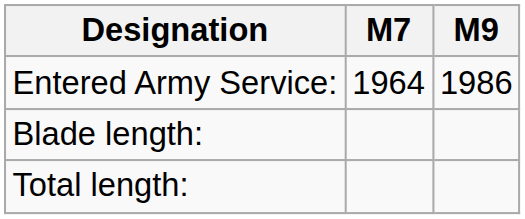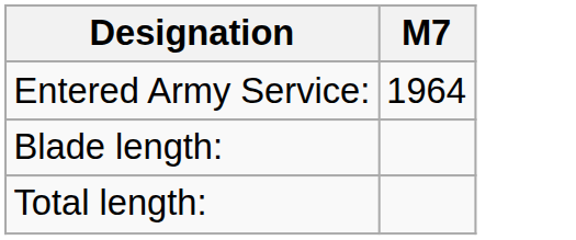- column: M9 | 1986
